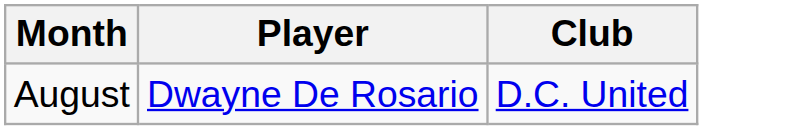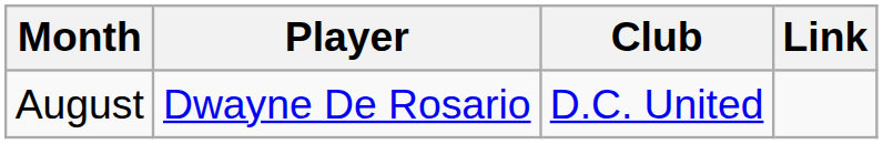+ column: Link
